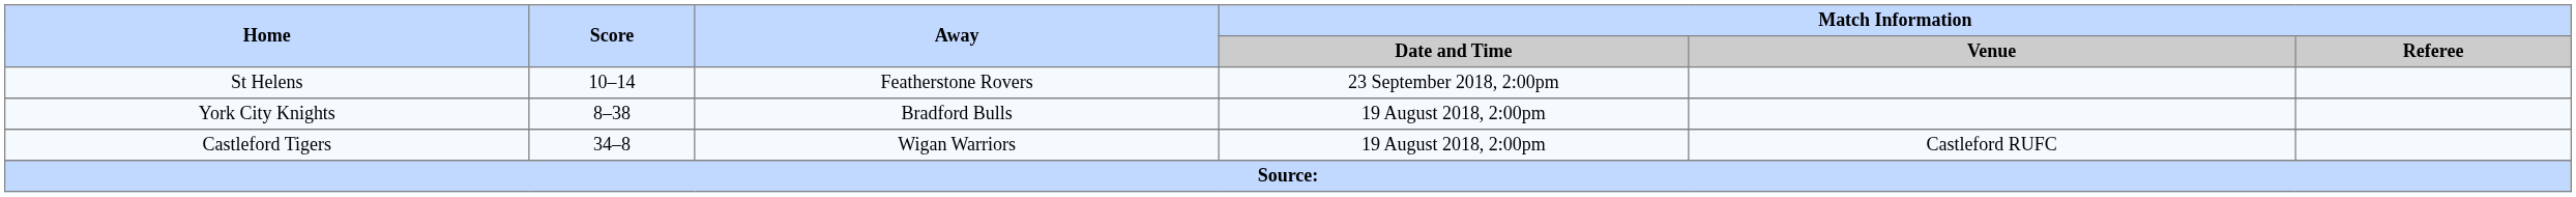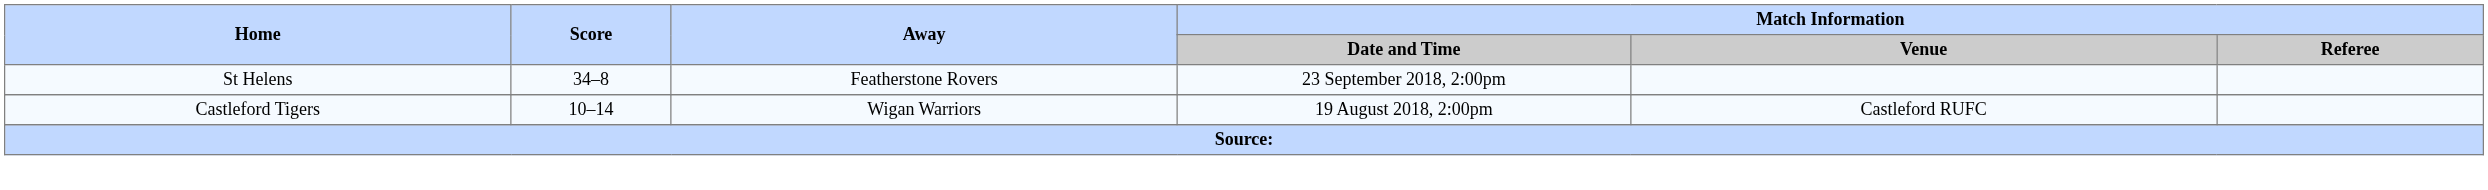St Helens | Score: 10–14 -> 34–8
- row: York City Knights | 8–38 | Bradford Bulls | 19 August 2018, 2:00pm
Castleford Tigers | Score: 34–8 -> 10–14
